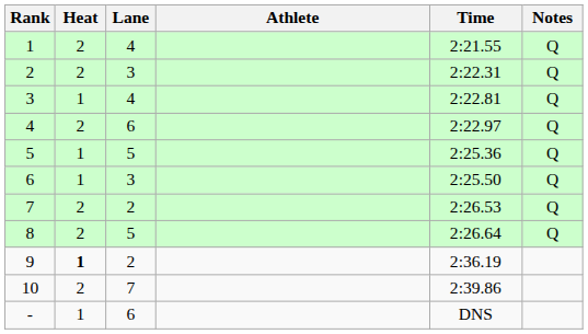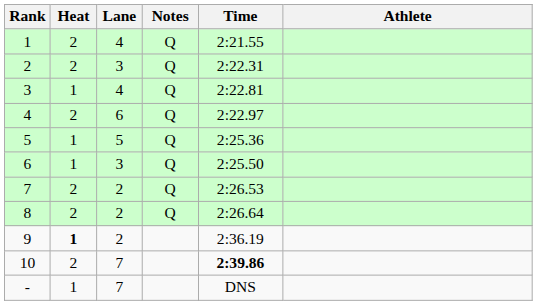columns swapped: Athlete <-> Notes
8 | Lane: 5 -> 2
10 | Time: normal -> bold
- | Lane: 6 -> 7
